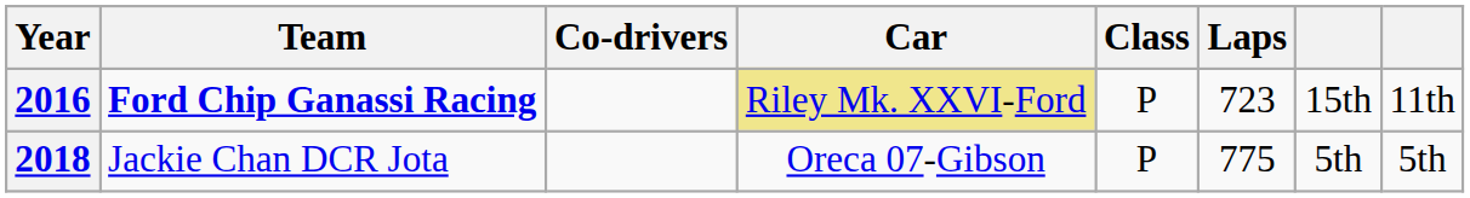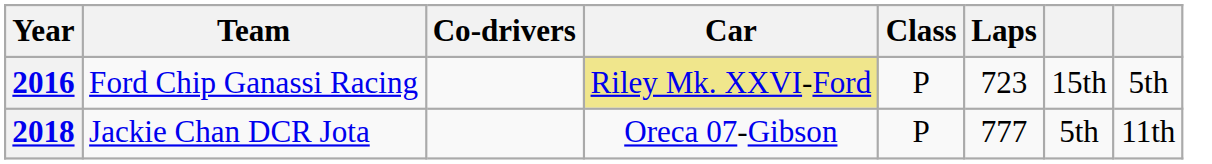2016 | Team: bold -> normal
2016 | column 8: 11th -> 5th
2018 | Laps: 775 -> 777
2018 | column 8: 5th -> 11th
